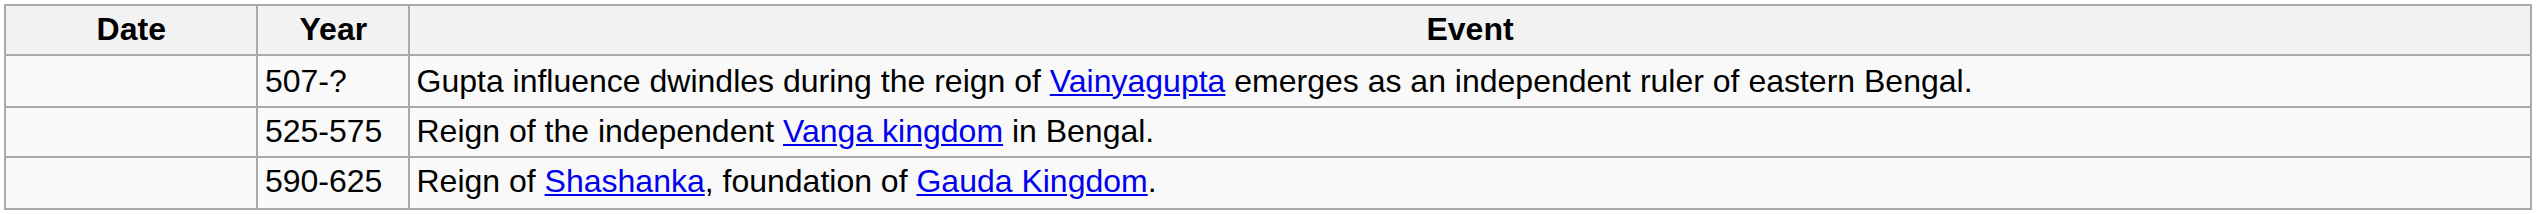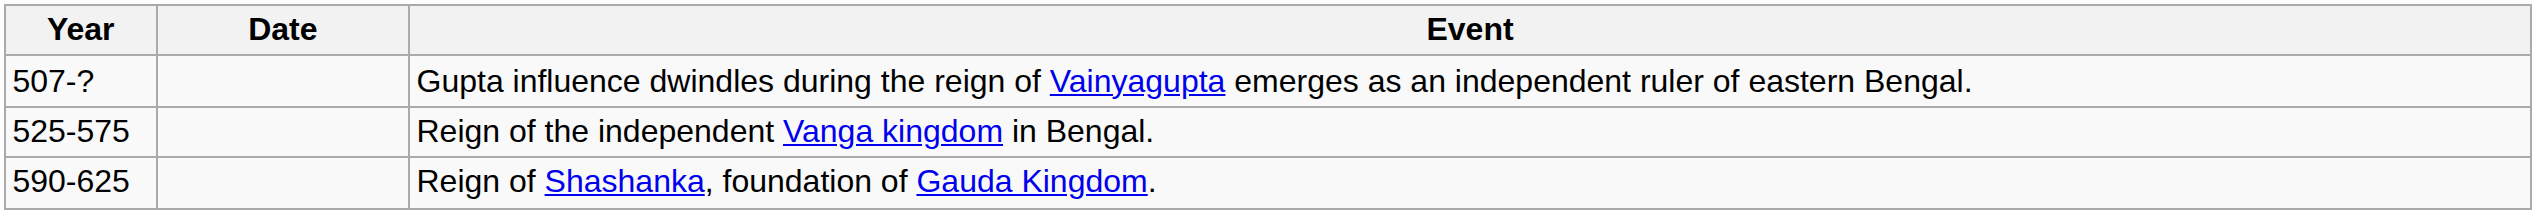columns swapped: Year <-> Date
